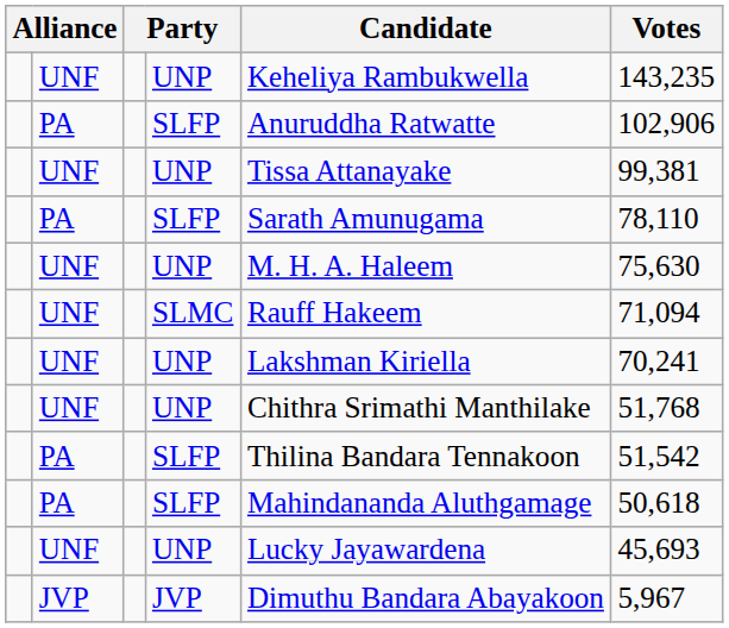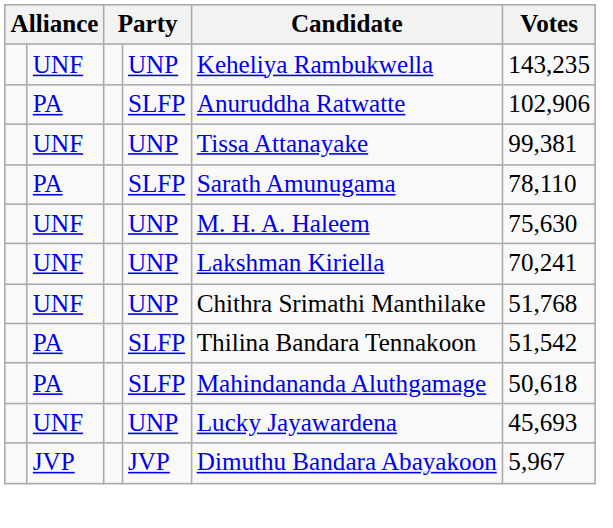- row: UNF | SLMC | Rauff Hakeem | 71,094
